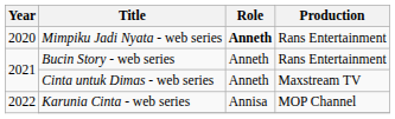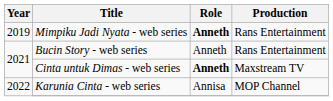Mimpiku Jadi Nyata - web series | Year: 2020 -> 2019
Cinta untuk Dimas - web series | Role: normal -> bold
